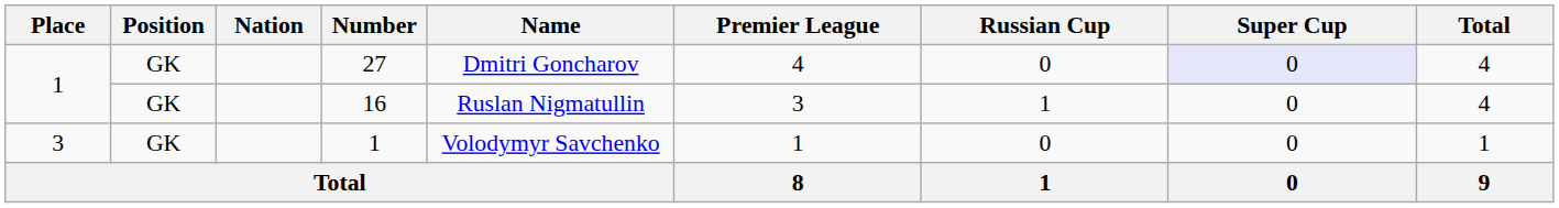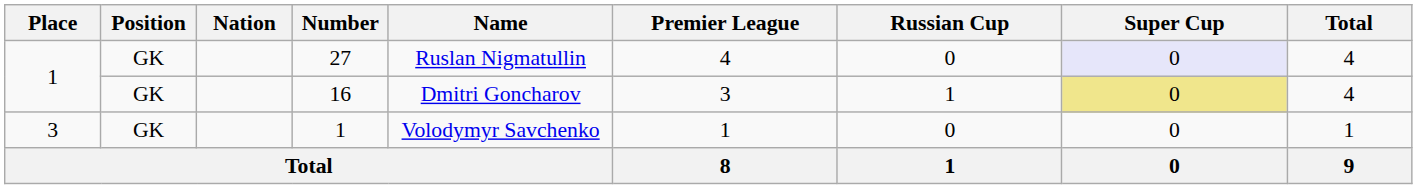27 | Name: Dmitri Goncharov -> Ruslan Nigmatullin
16 | Name: Ruslan Nigmatullin -> Dmitri Goncharov
16 | Super Cup: no background -> khaki background
